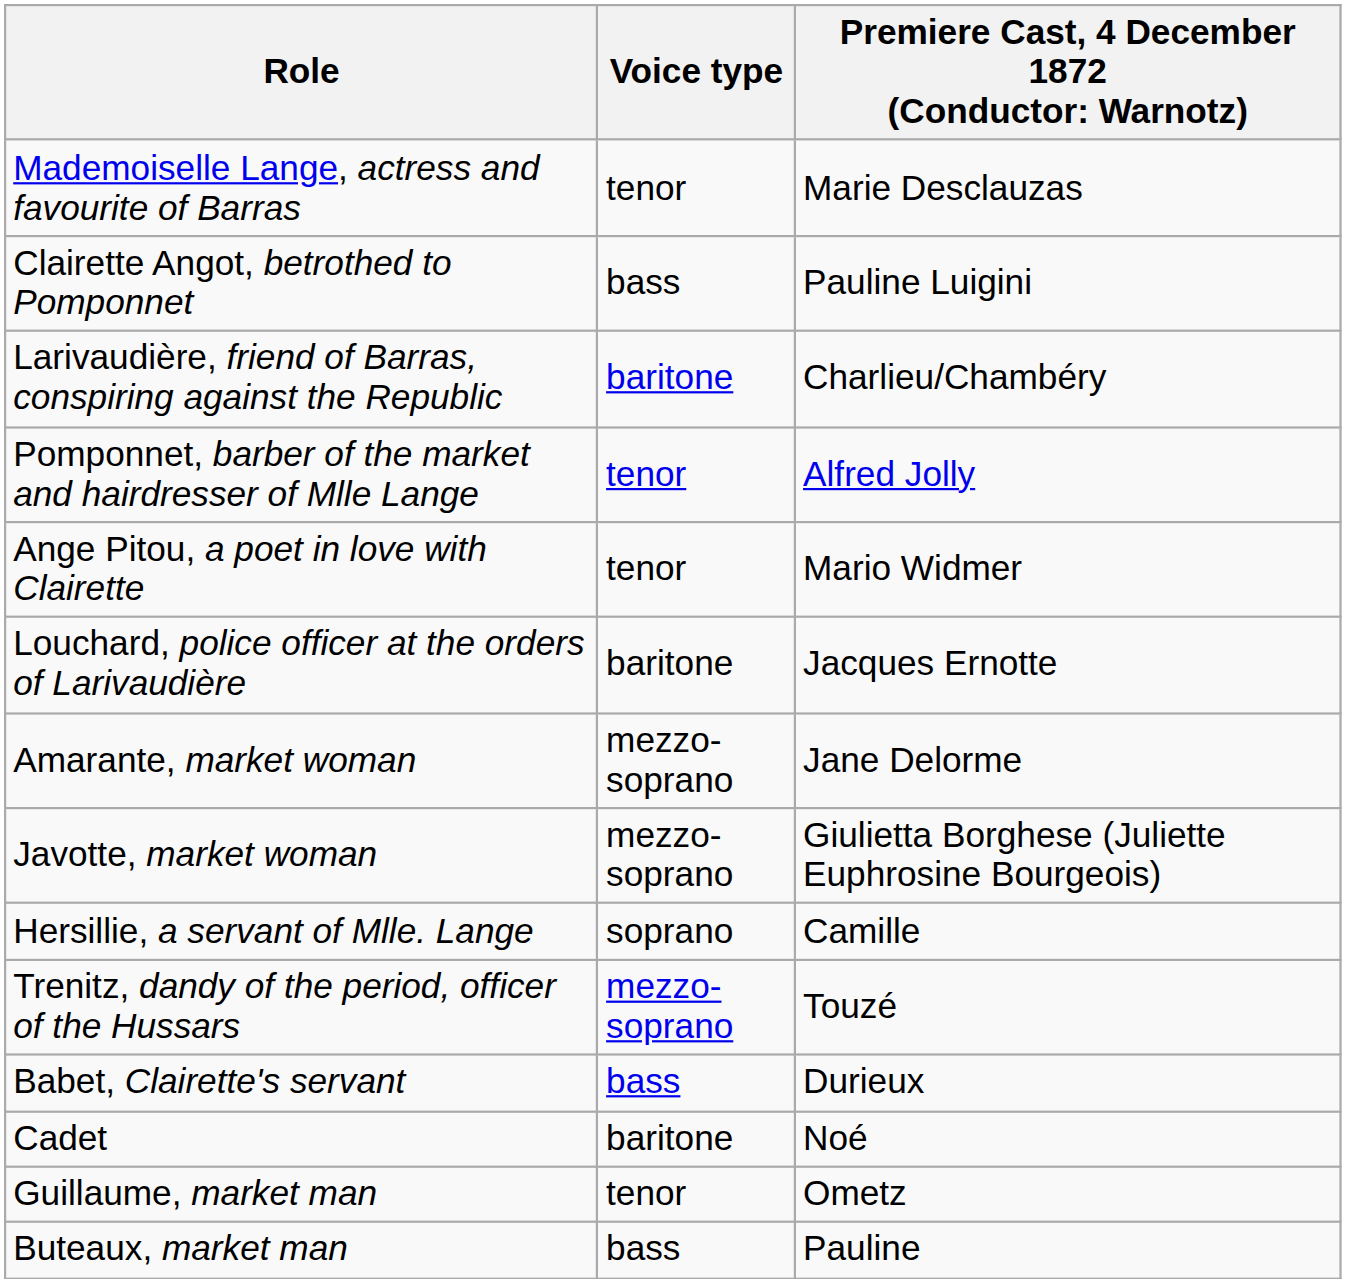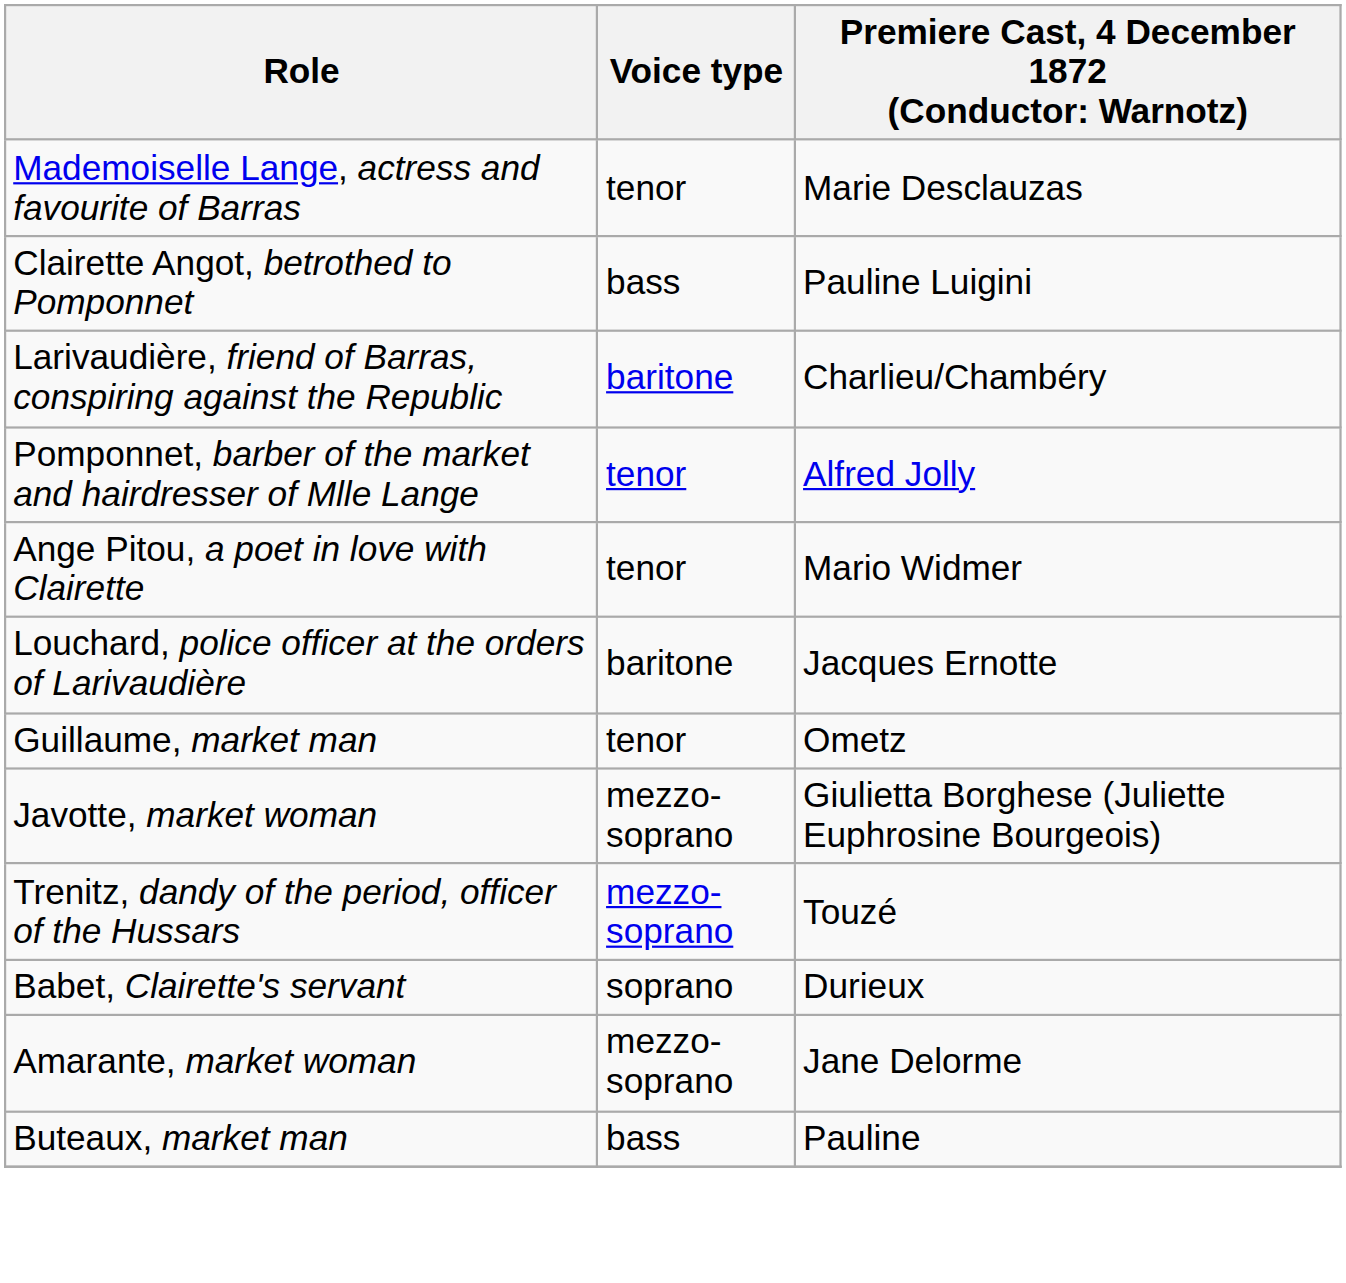rows swapped: Amarante, market woman <-> Guillaume, market man
- row: Hersillie, a servant of Mlle. Lange | soprano | Camille
Babet, Clairette's servant | Voice type: bass -> soprano
- row: Cadet | baritone | Noé
